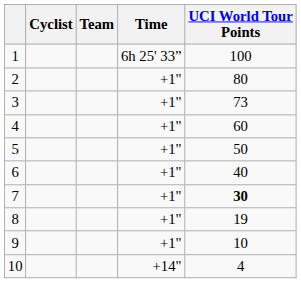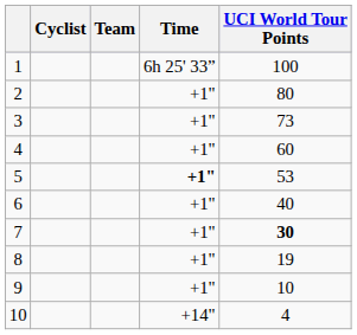5 | Time: normal -> bold
5 | UCI World Tour Points: 50 -> 53
